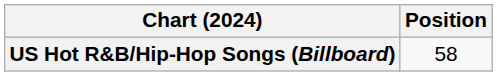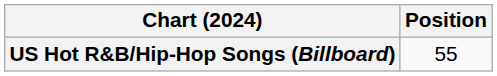US Hot R&B/Hip-Hop Songs (Billboard) | Position: 58 -> 55
